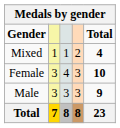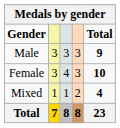rows swapped: Male <-> Mixed
